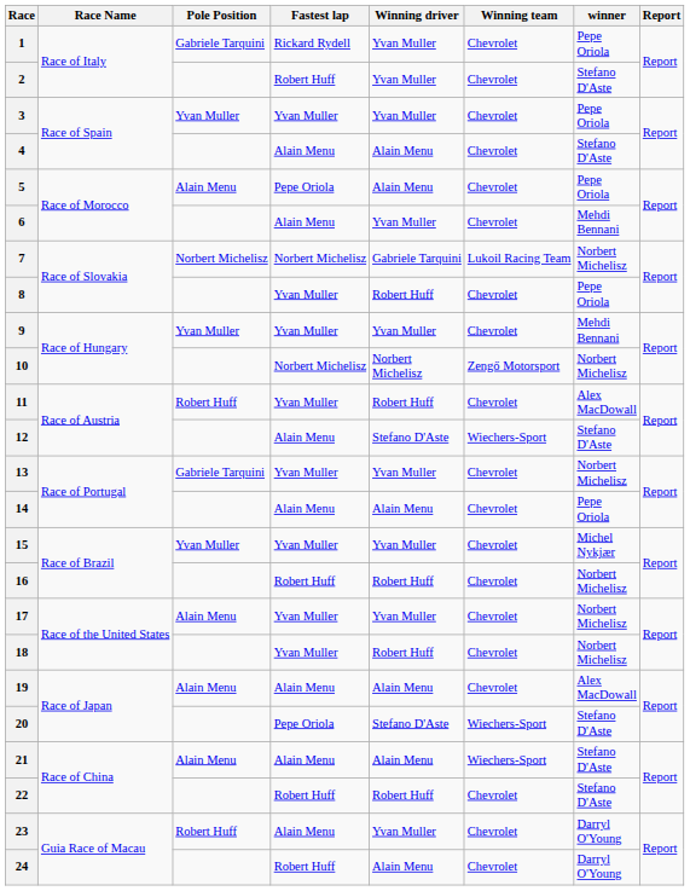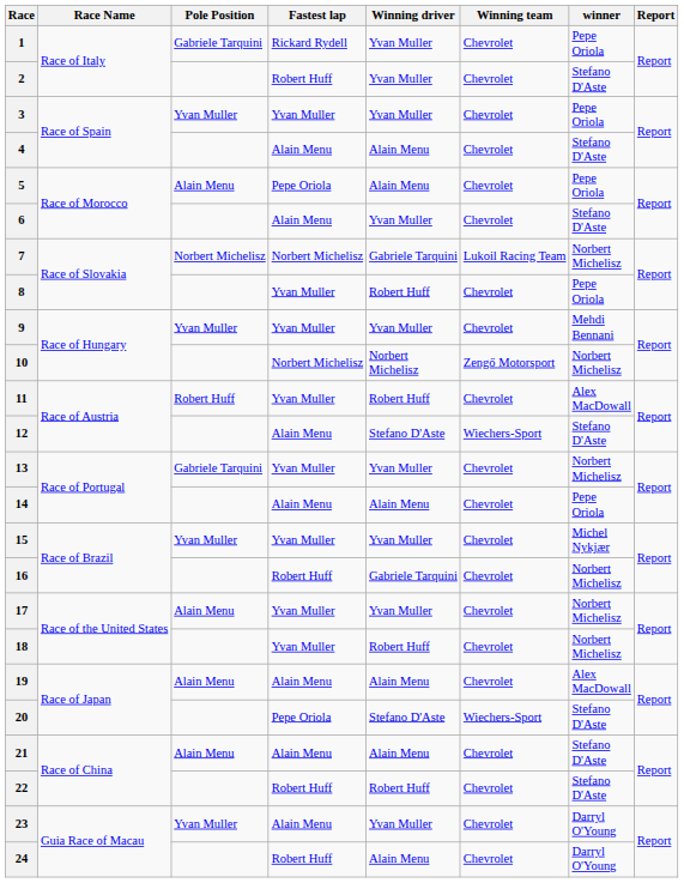6 | winner: Mehdi Bennani -> Stefano D'Aste
16 | Winning driver: Robert Huff -> Gabriele Tarquini
21 | Winning team: Wiechers-Sport -> Chevrolet
23 | Pole Position: Robert Huff -> Yvan Muller
